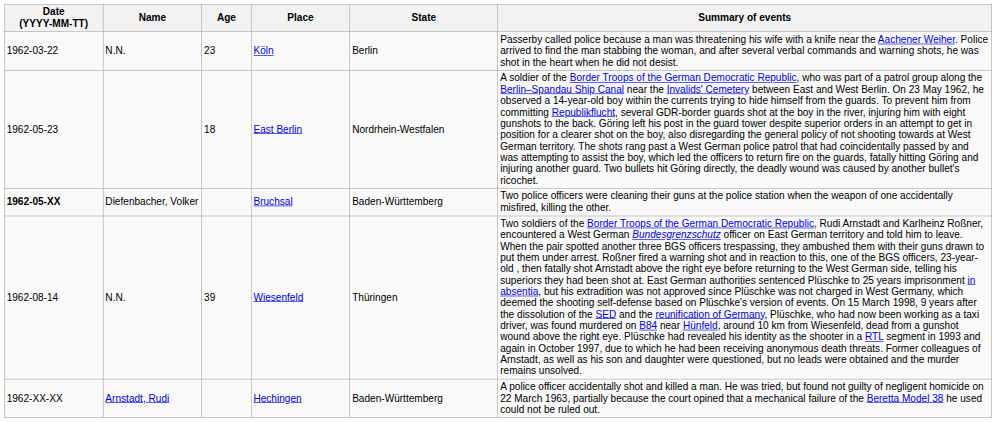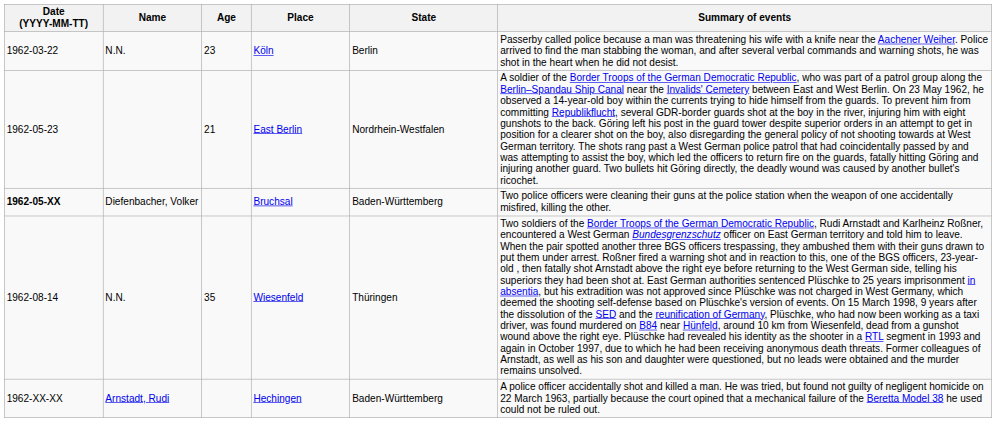East Berlin | Age: 18 -> 21
Wiesenfeld | Age: 39 -> 35
